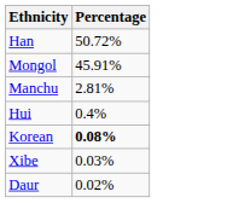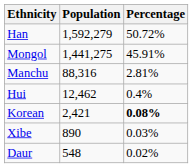+ column: Population | 1,592,279 | 1,441,275 | 88,316 | 12,462 | 2,421 | 890 | 548
